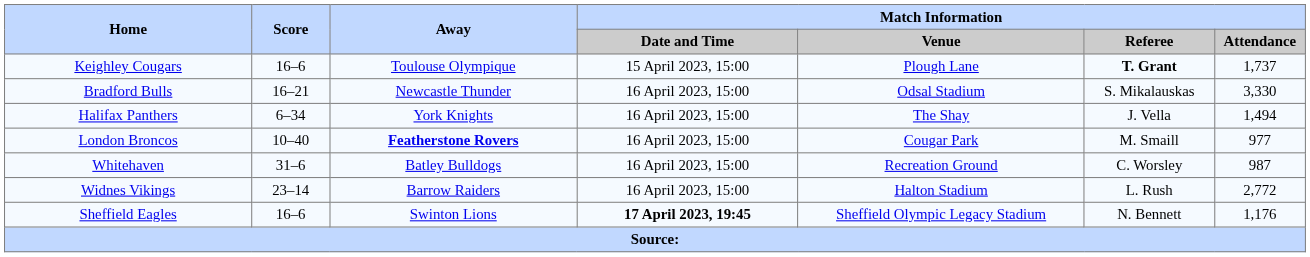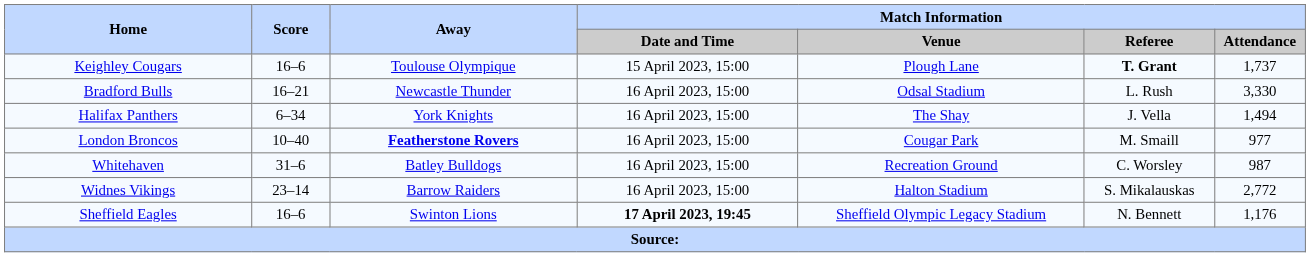Bradford Bulls | Match Information / Referee: S. Mikalauskas -> L. Rush
Widnes Vikings | Match Information / Referee: L. Rush -> S. Mikalauskas
